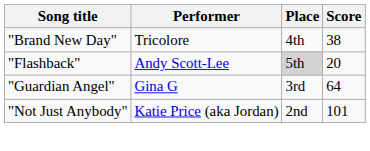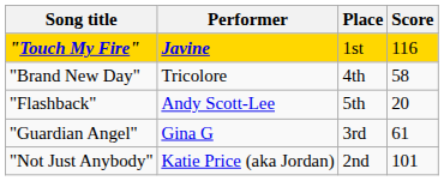+ row: "Touch My Fire" | Javine | 1st | 116
"Brand New Day" | Score: 38 -> 58
"Flashback" | Place: lightgrey background -> no background
"Guardian Angel" | Score: 64 -> 61
